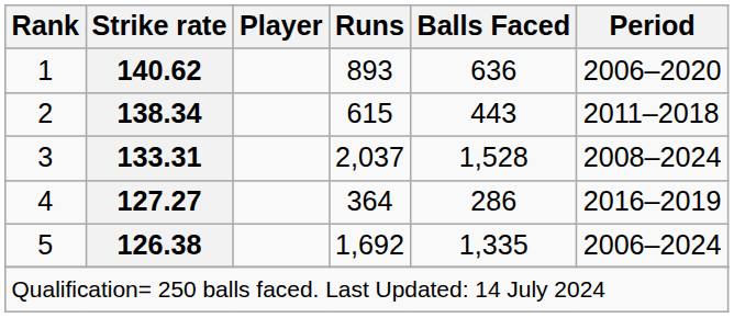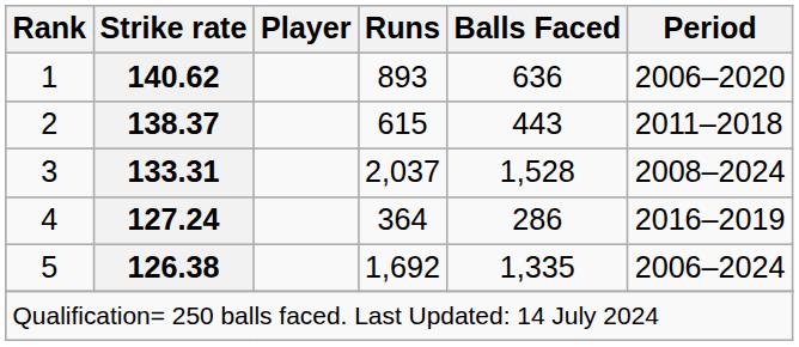2 | Strike rate: 138.34 -> 138.37
4 | Strike rate: 127.27 -> 127.24
